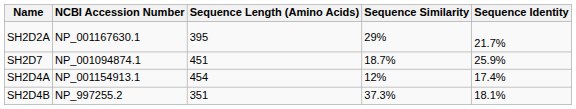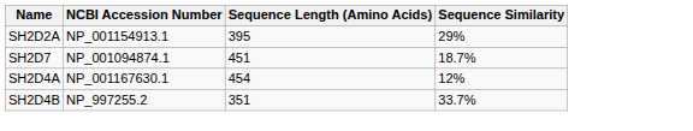- column: Sequence Identity | 21.7% | 25.9% | 17.4% | 18.1%
SH2D2A | NCBI Accession Number: NP_001167630.1 -> NP_001154913.1
SH2D4A | NCBI Accession Number: NP_001154913.1 -> NP_001167630.1
SH2D4B | Sequence Similarity: 37.3% -> 33.7%
